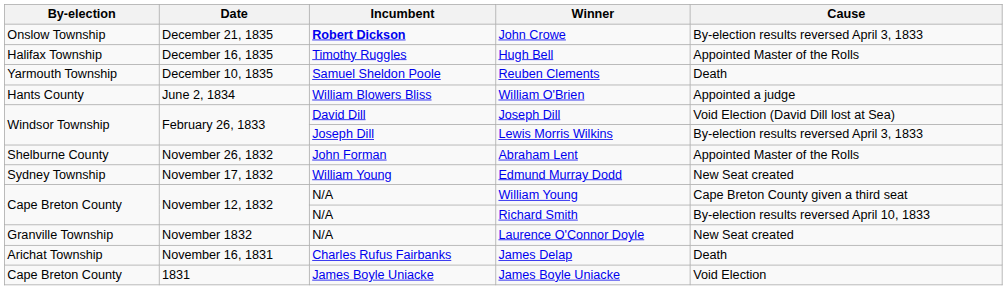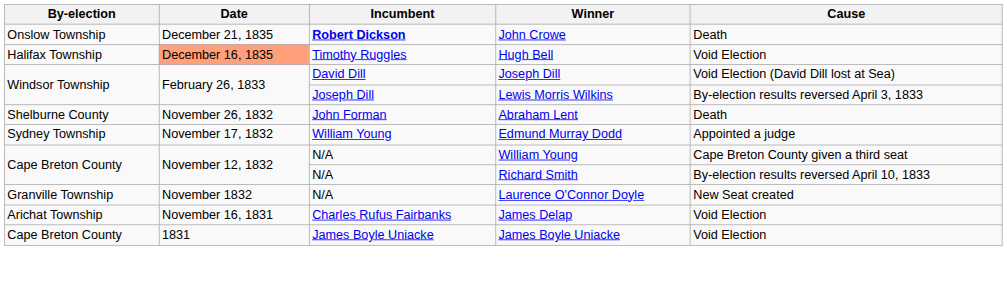John Crowe | Cause: By-election results reversed April 3, 1833 -> Death
Hugh Bell | Date: no background -> lightsalmon background
Hugh Bell | Cause: Appointed Master of the Rolls -> Void Election
- row: Yarmouth Township | December 10, 1835 | Samuel Sheldon Poole | Reuben Clements | Death
- row: Hants County | June 2, 1834 | William Blowers Bliss | William O'Brien | Appointed a judge
Abraham Lent | Cause: Appointed Master of the Rolls -> Death
Edmund Murray Dodd | Cause: New Seat created -> Appointed a judge
James Delap | Cause: Death -> Void Election
